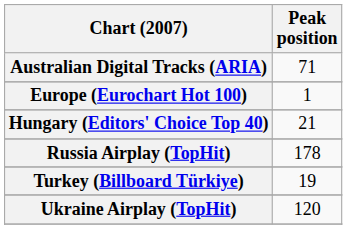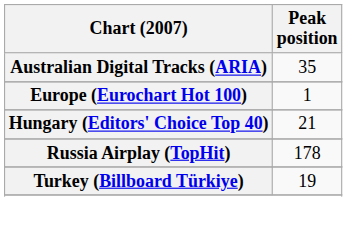Australian Digital Tracks (ARIA) | Peak position: 71 -> 35
- row: Ukraine Airplay (TopHit) | 120
